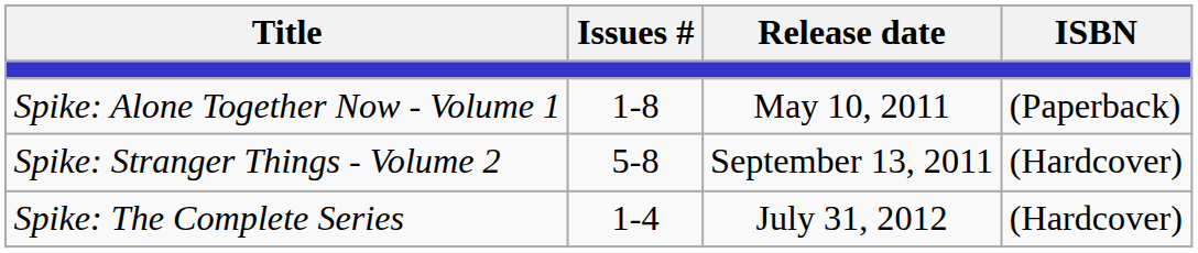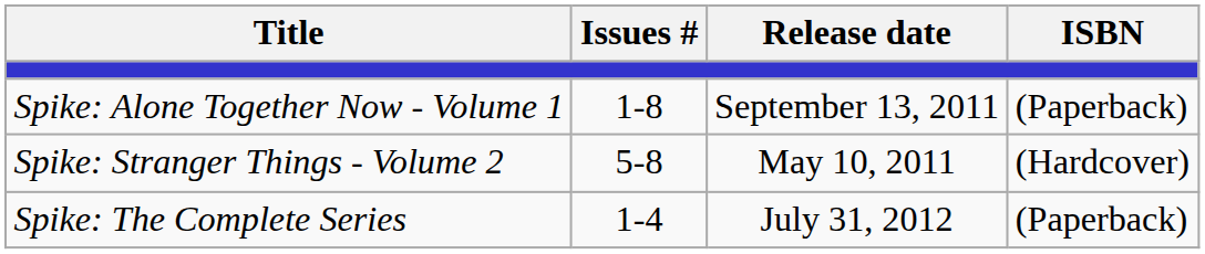Spike: Alone Together Now - Volume 1 | Release date: May 10, 2011 -> September 13, 2011
Spike: Stranger Things - Volume 2 | Release date: September 13, 2011 -> May 10, 2011
Spike: The Complete Series | ISBN: (Hardcover) -> (Paperback)
